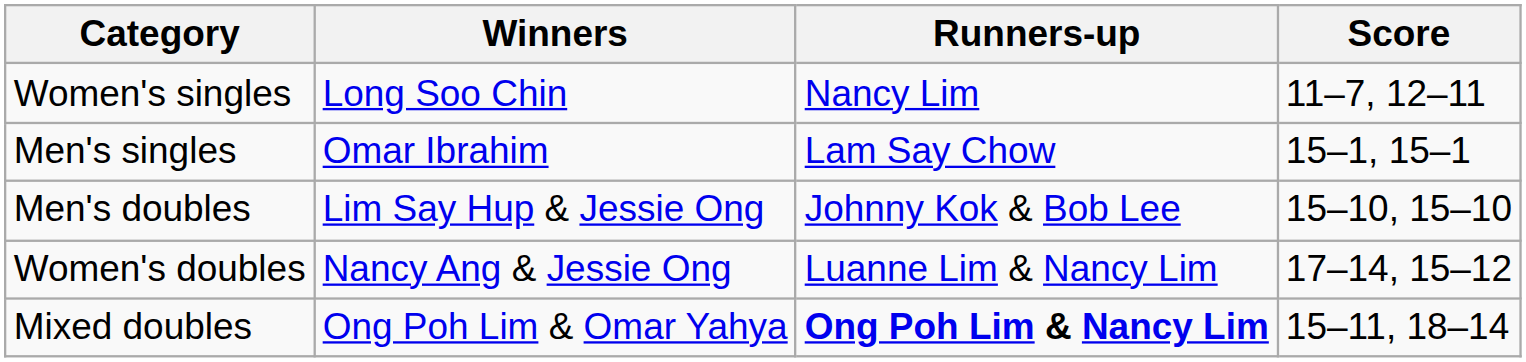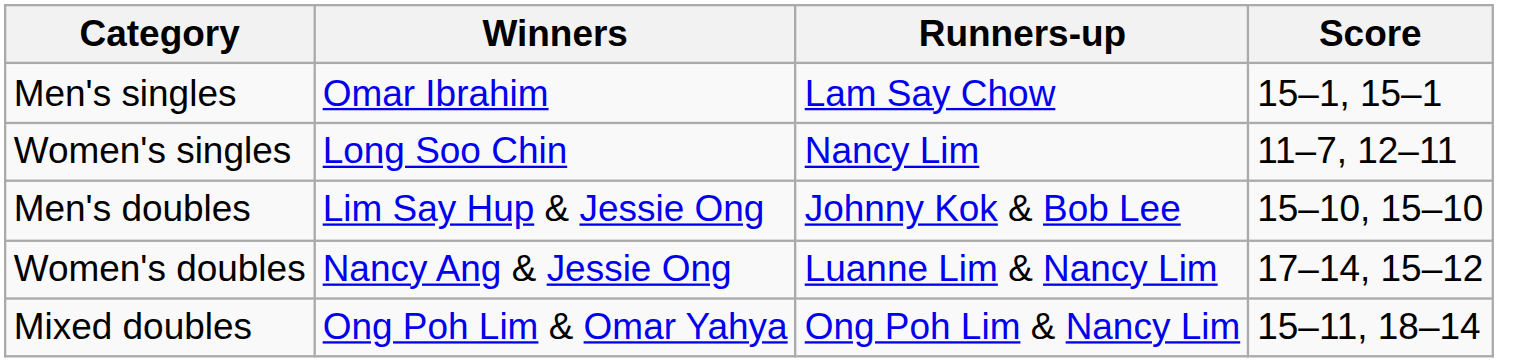rows swapped: Men's singles <-> Women's singles
Mixed doubles | Runners-up: bold -> normal
